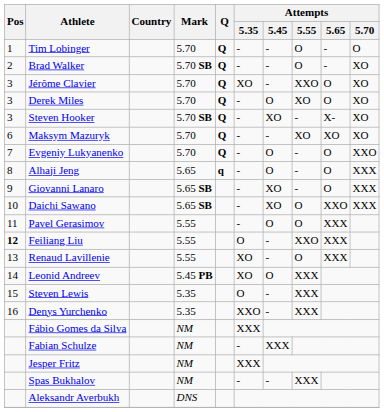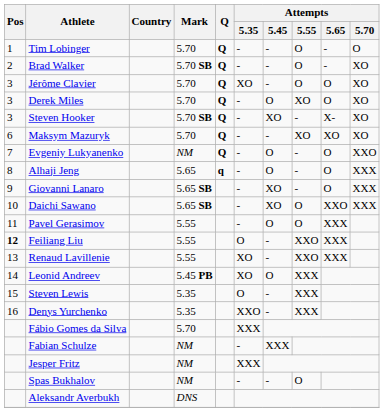Jérôme Clavier | Attempts / 5.55: XXO -> O
Evgeniy Lukyanenko | Mark: 5.70 -> NM
Renaud Lavillenie | Attempts / 5.55: O -> XXO
Fábio Gomes da Silva | Mark: NM -> 5.70
Spas Bukhalov | Attempts / 5.55: XXX -> O
